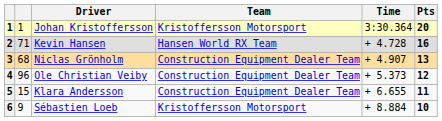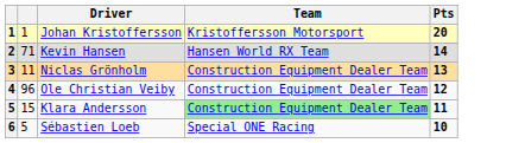- column: Time | 3:30.364 | + 4.728 | + 4.907 | + 5.373 | + 6.655 | + 8.884
Kevin Hansen | Pts: 16 -> 14
Niclas Grönholm | column 2: 68 -> 11
Klara Andersson | Team: no background -> lightgreen background
Sébastien Loeb | column 2: 9 -> 5
Sébastien Loeb | Team: Kristoffersson Motorsport -> Special ONE Racing
